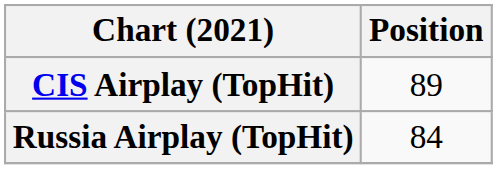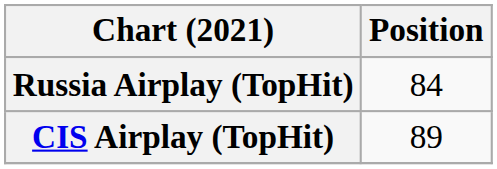rows swapped: CIS Airplay (TopHit) <-> Russia Airplay (TopHit)
